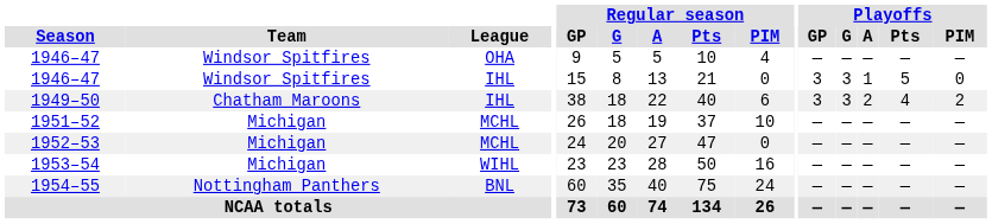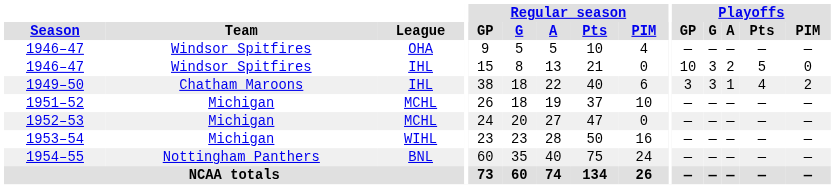1946–47 / IHL | Playoffs / GP: 3 -> 10
1946–47 / IHL | Playoffs / A: 1 -> 2
1949–50 | Playoffs / A: 2 -> 1
